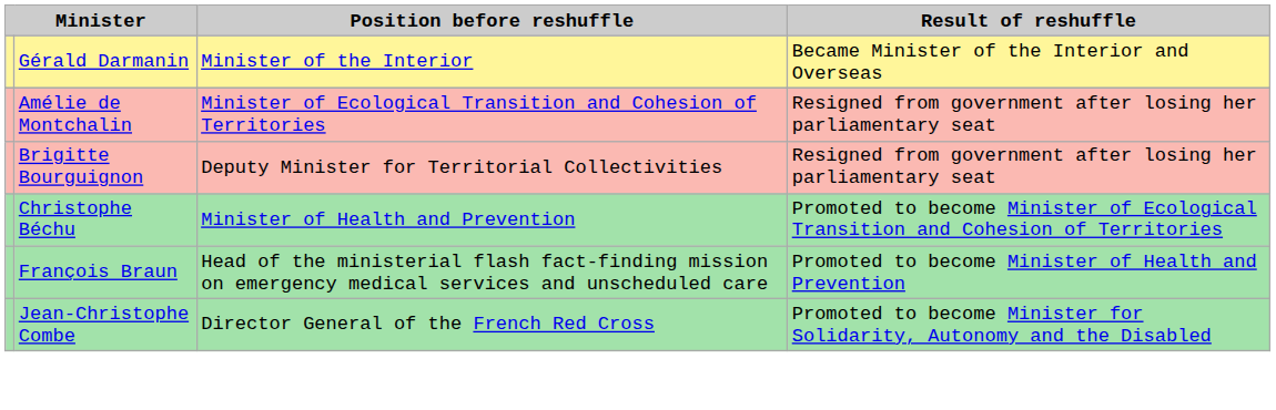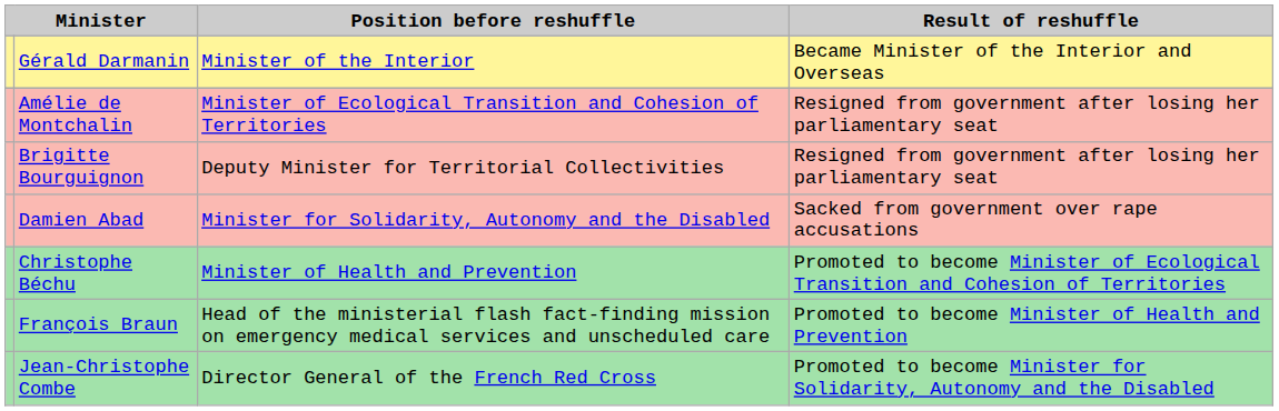+ row: Damien Abad | Minister for Solidarity, Autonomy and the Disabled | Sacked from government over rape accusations
